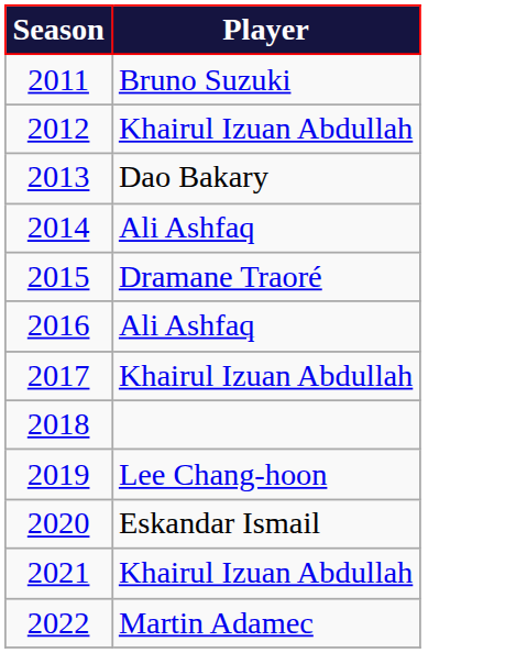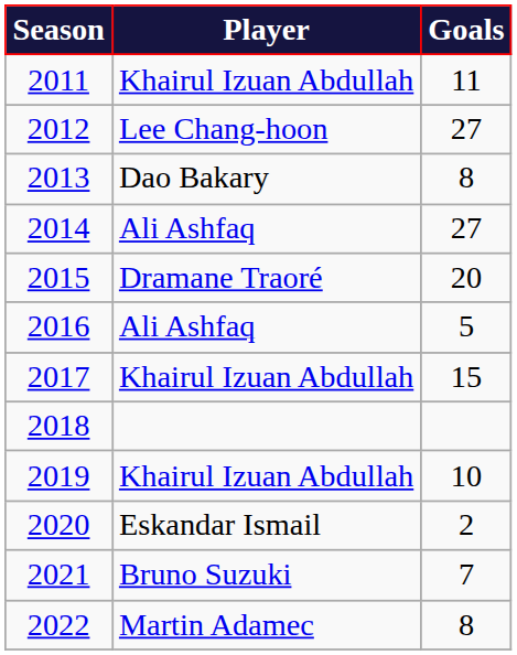+ column: Goals | 11 | 27 | 8 | 27 | 20 | 5 | 15 | 10 | 2 | 7 | 8
2011 | Player: Bruno Suzuki -> Khairul Izuan Abdullah
2012 | Player: Khairul Izuan Abdullah -> Lee Chang-hoon
2019 | Player: Lee Chang-hoon -> Khairul Izuan Abdullah
2021 | Player: Khairul Izuan Abdullah -> Bruno Suzuki
